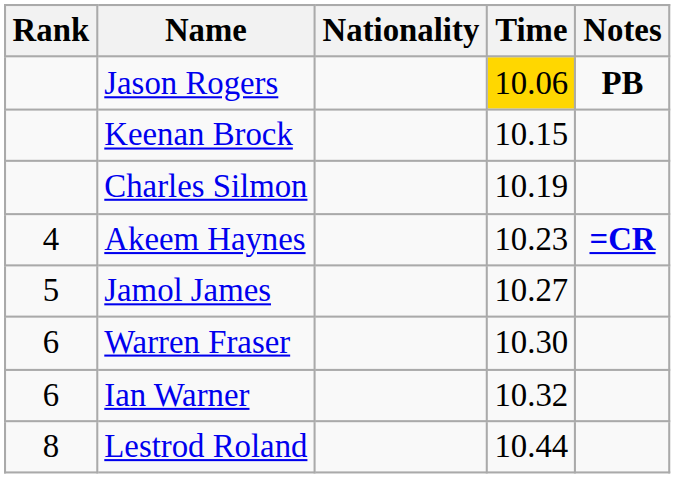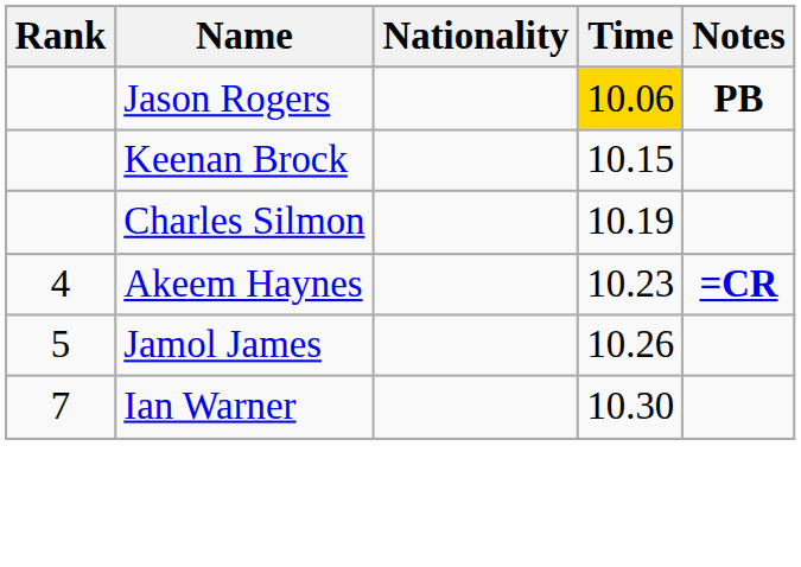Jamol James | Time: 10.27 -> 10.26
- row: 6 | Warren Fraser | 10.30
Ian Warner | Rank: 6 -> 7
Ian Warner | Time: 10.32 -> 10.30
- row: 8 | Lestrod Roland | 10.44
